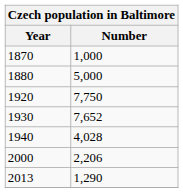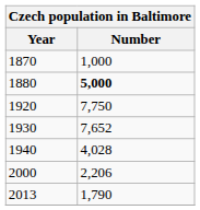1880 | Number: normal -> bold
2013 | Number: 1,290 -> 1,790
